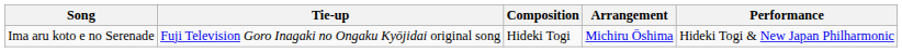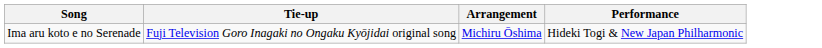- column: Composition | Hideki Togi
